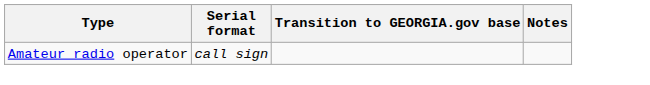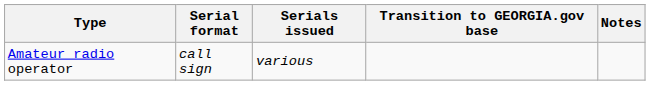+ column: Serials issued | various
